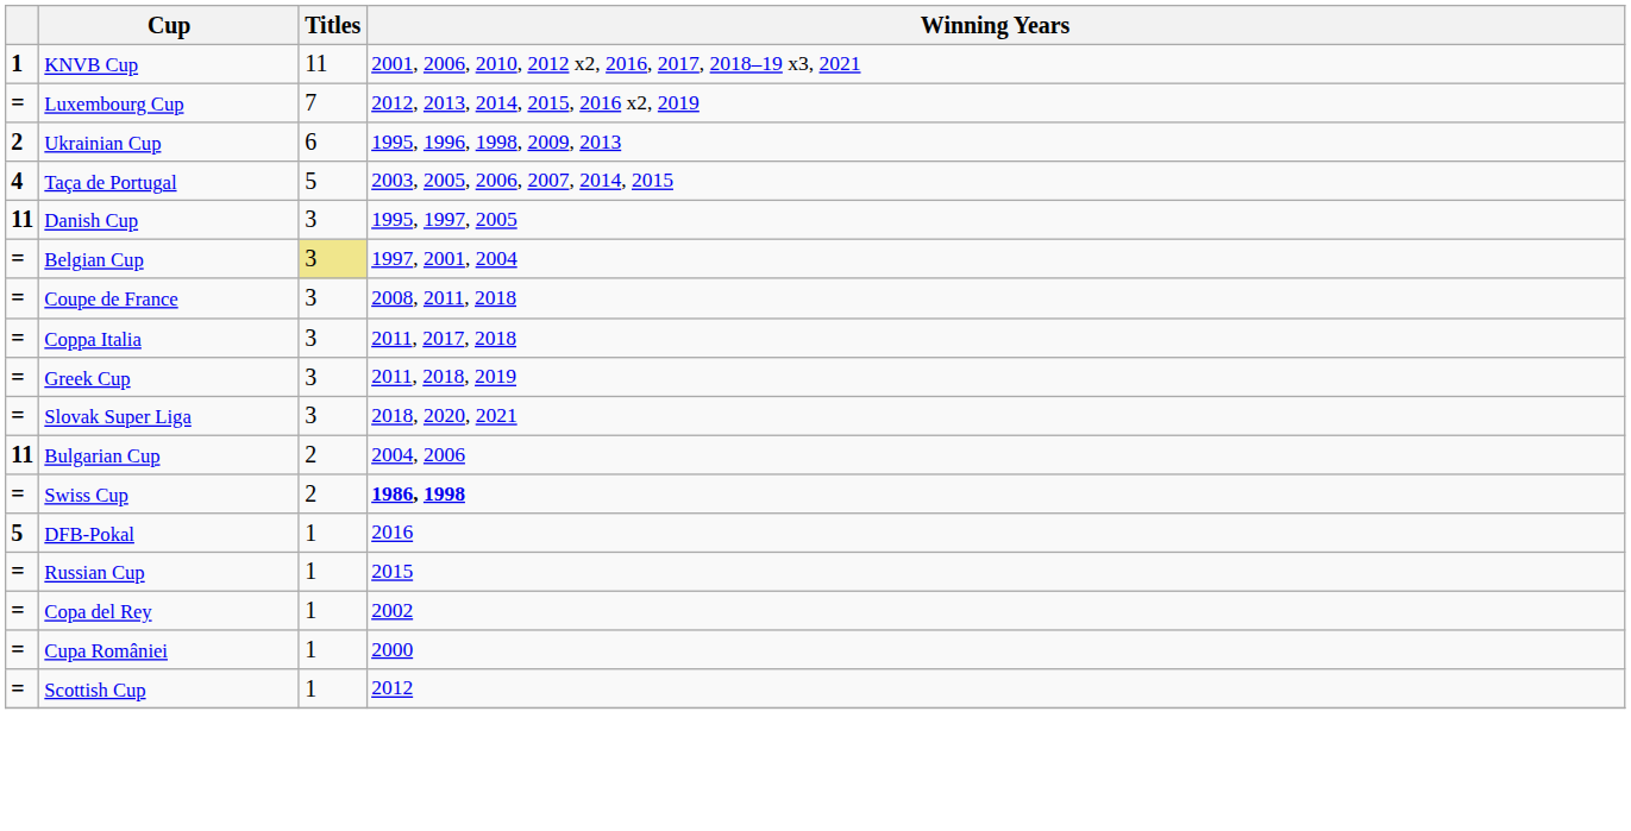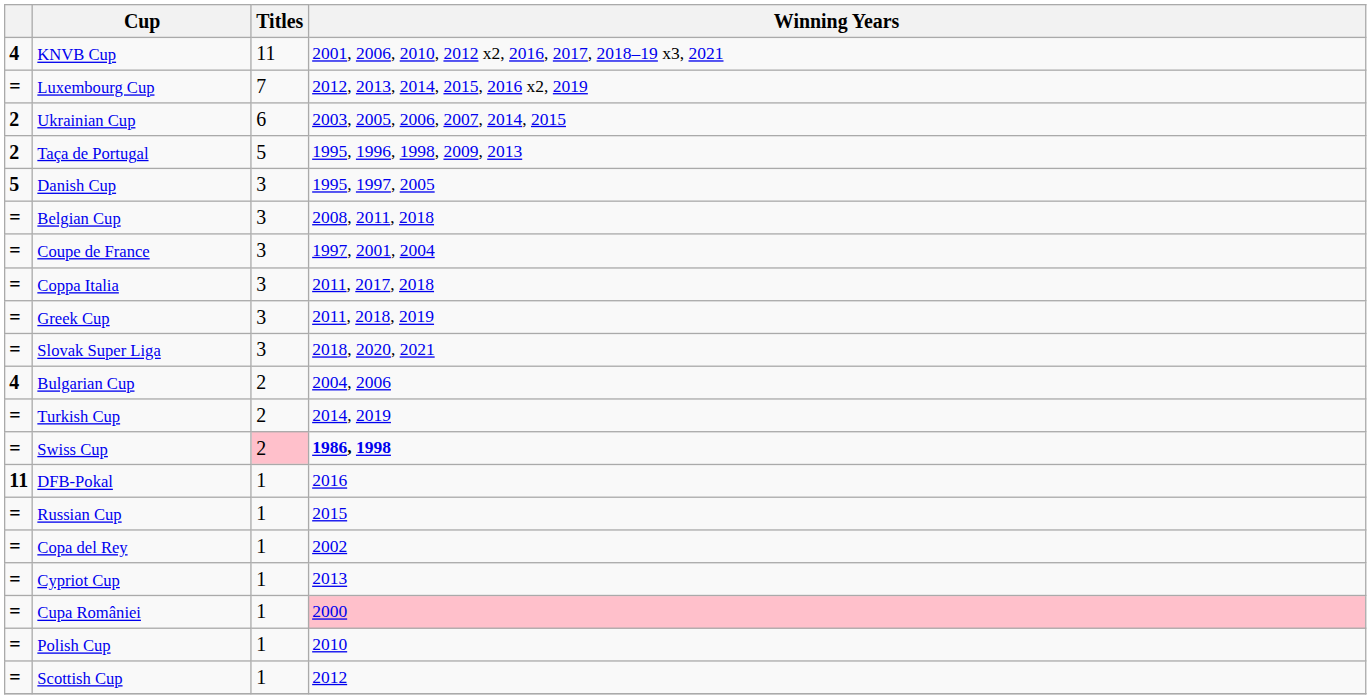KNVB Cup | column 1: 1 -> 4
Ukrainian Cup | Winning Years: 1995, 1996, 1998, 2009, 2013 -> 2003, 2005, 2006, 2007, 2014, 2015
Taça de Portugal | column 1: 4 -> 2
Taça de Portugal | Winning Years: 2003, 2005, 2006, 2007, 2014, 2015 -> 1995, 1996, 1998, 2009, 2013
Danish Cup | column 1: 11 -> 5
Belgian Cup | Titles: khaki background -> no background
Belgian Cup | Winning Years: 1997, 2001, 2004 -> 2008, 2011, 2018
Coupe de France | Winning Years: 2008, 2011, 2018 -> 1997, 2001, 2004
Bulgarian Cup | column 1: 11 -> 4
+ row: = | Turkish Cup | 2 | 2014, 2019
Swiss Cup | Titles: no background -> pink background
DFB-Pokal | column 1: 5 -> 11
+ row: = | Cypriot Cup | 1 | 2013
Cupa României | Winning Years: no background -> pink background
+ row: = | Polish Cup | 1 | 2010
